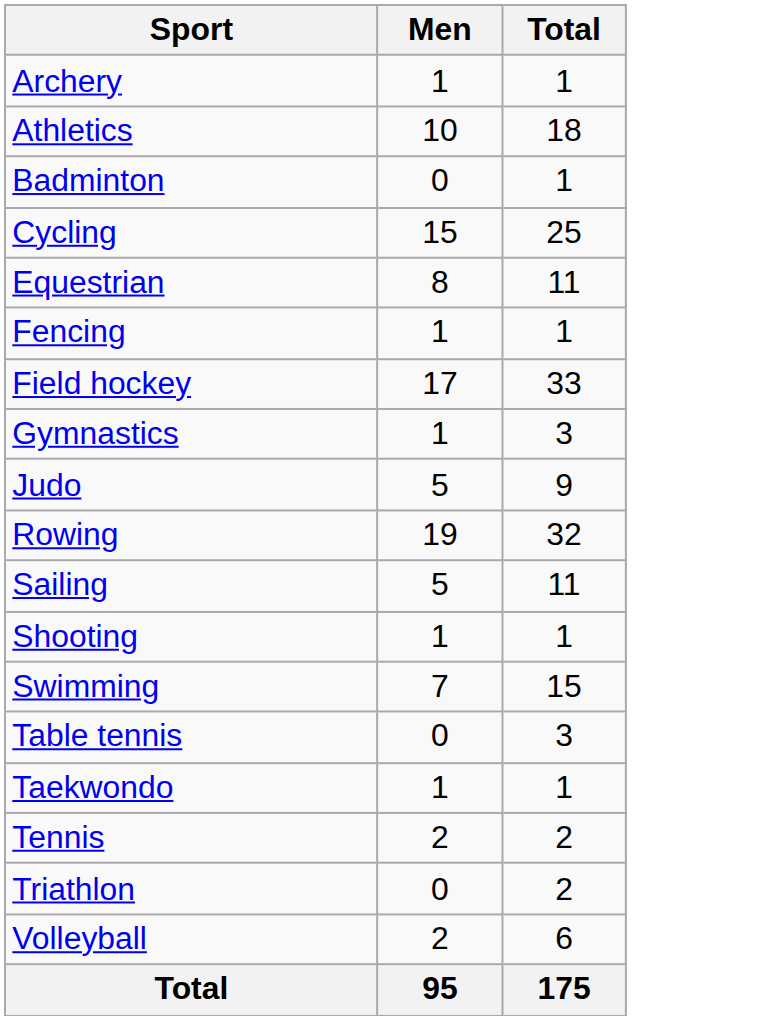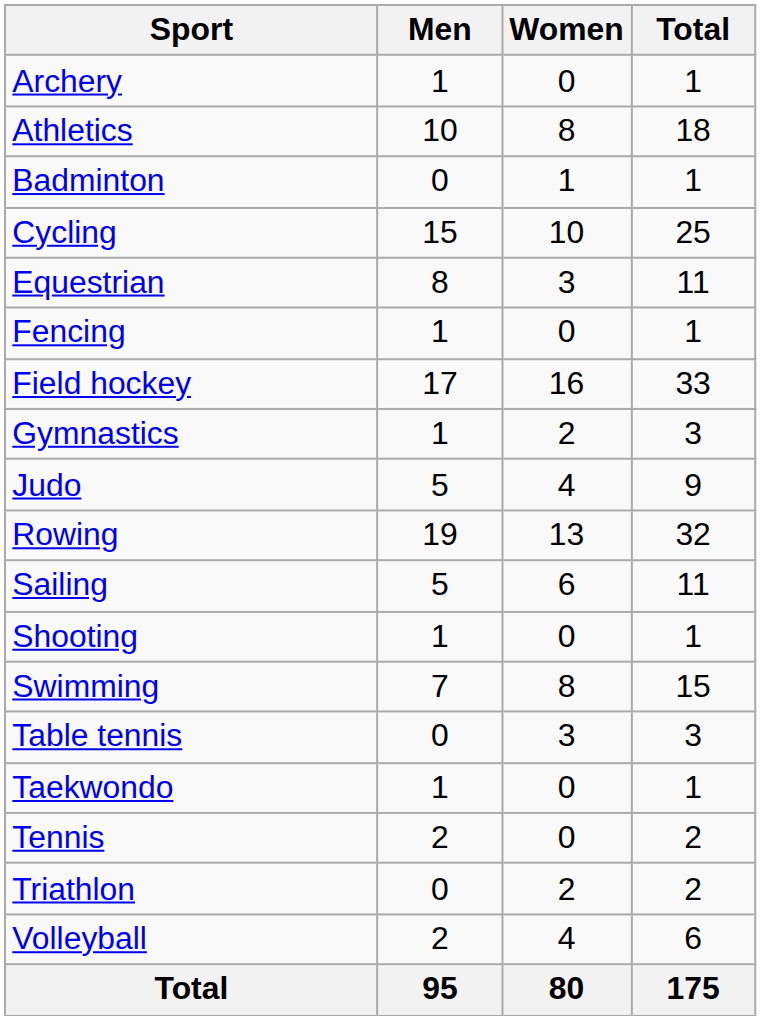+ column: Women | 0 | 8 | 1 | 10 | 3 | 0 | 16 | 2 | 4 | 13 | 6 | 0 | 8 | 3 | 0 | 0 | 2 | 4 | 80
